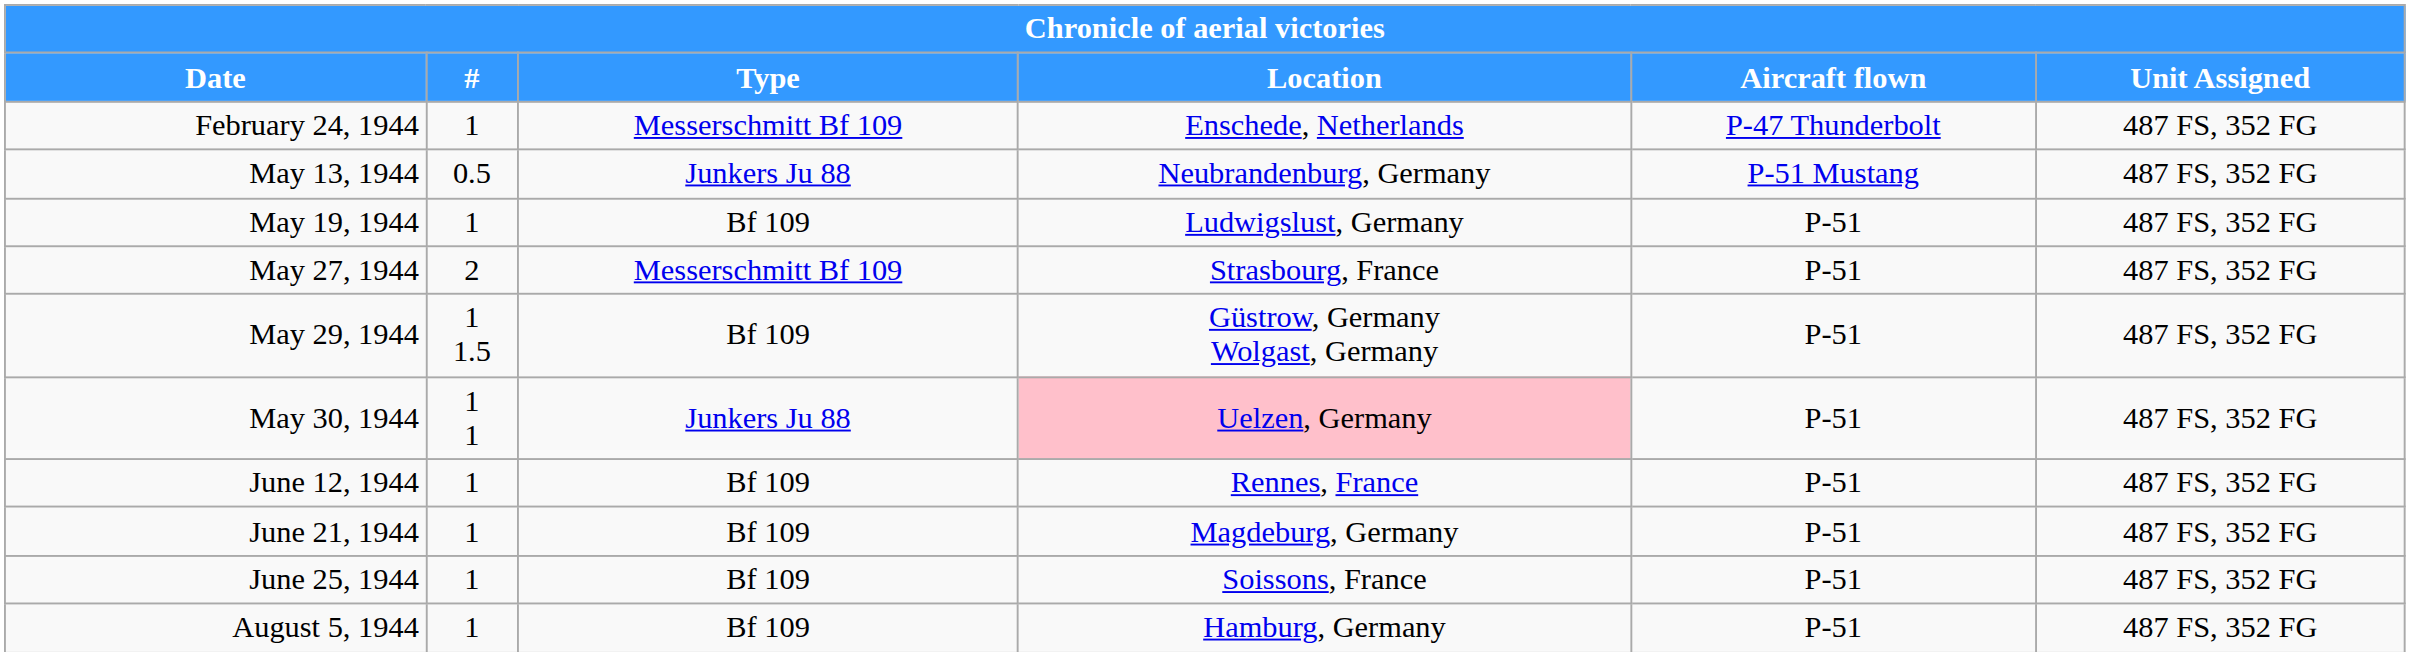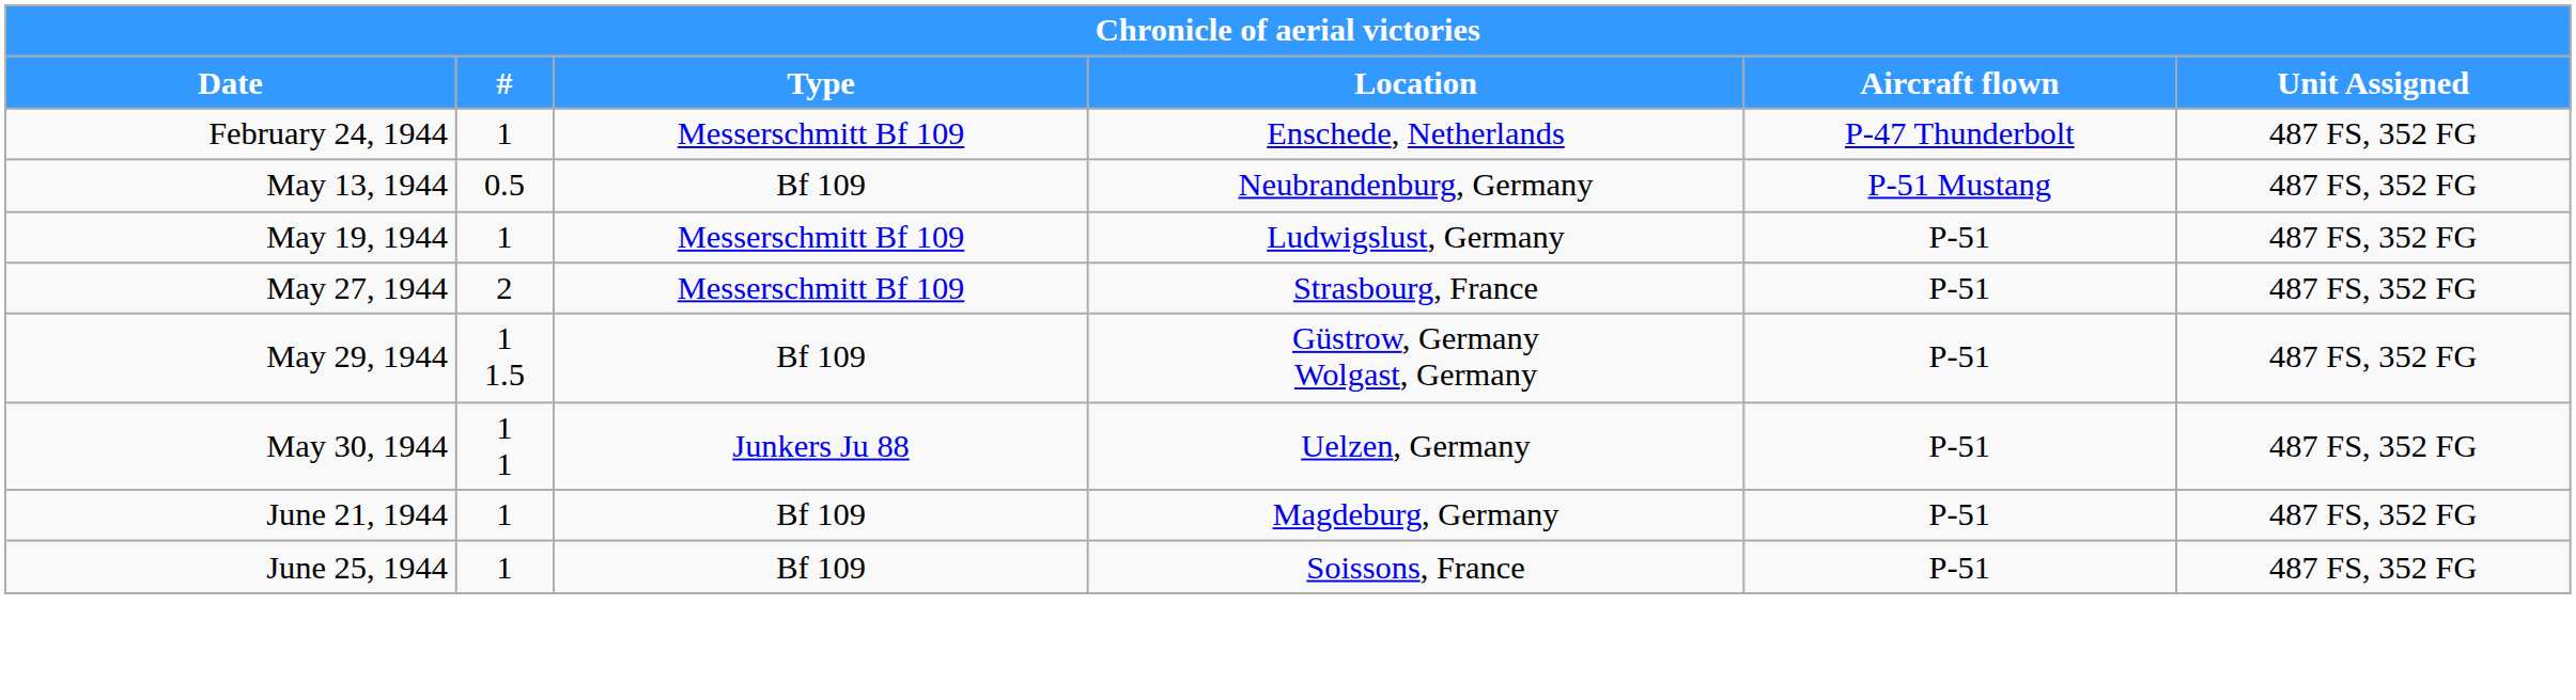May 13, 1944 | Type: Junkers Ju 88 -> Bf 109
May 19, 1944 | Type: Bf 109 -> Messerschmitt Bf 109
May 30, 1944 | Location: pink background -> no background
- row: June 12, 1944 | 1 | Bf 109 | Rennes, France | P-51 | 487 FS, 352 FG
- row: August 5, 1944 | 1 | Bf 109 | Hamburg, Germany | P-51 | 487 FS, 352 FG
